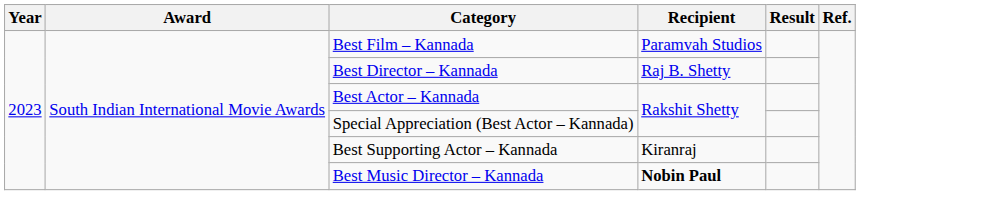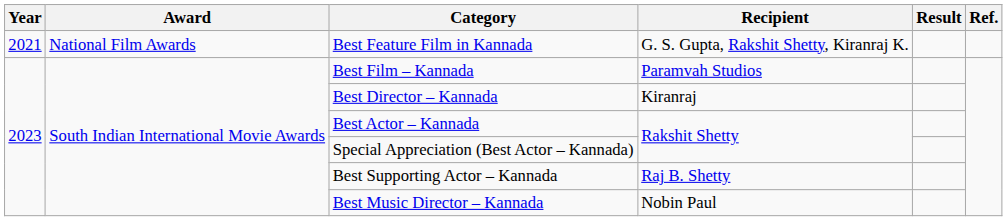+ row: 2021 | National Film Awards | Best Feature Film in Kannada | G. S. Gupta, Rakshit Shetty, Kiranraj K.
Best Director – Kannada | Recipient: Raj B. Shetty -> Kiranraj
Best Supporting Actor – Kannada | Recipient: Kiranraj -> Raj B. Shetty
Best Music Director – Kannada | Recipient: bold -> normal
